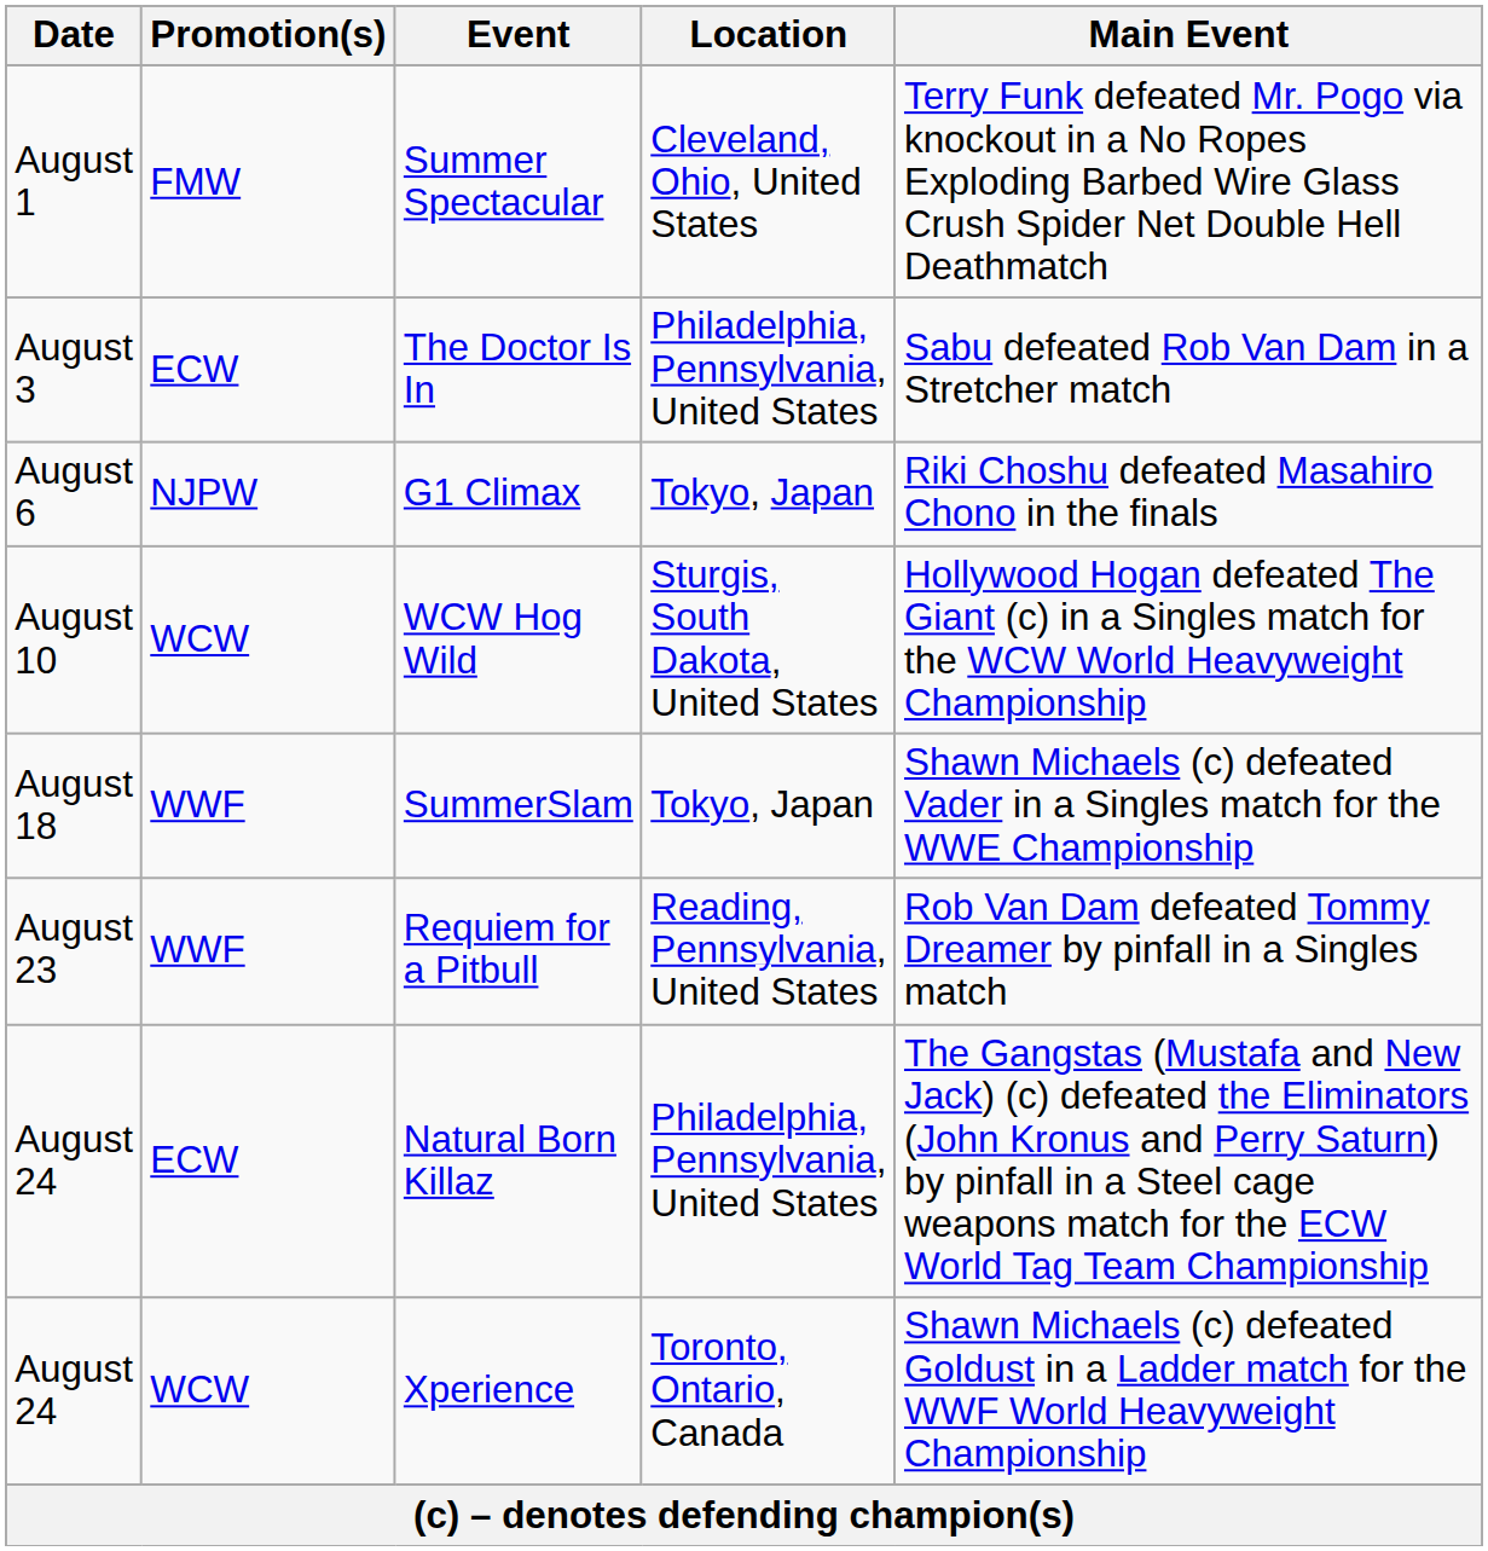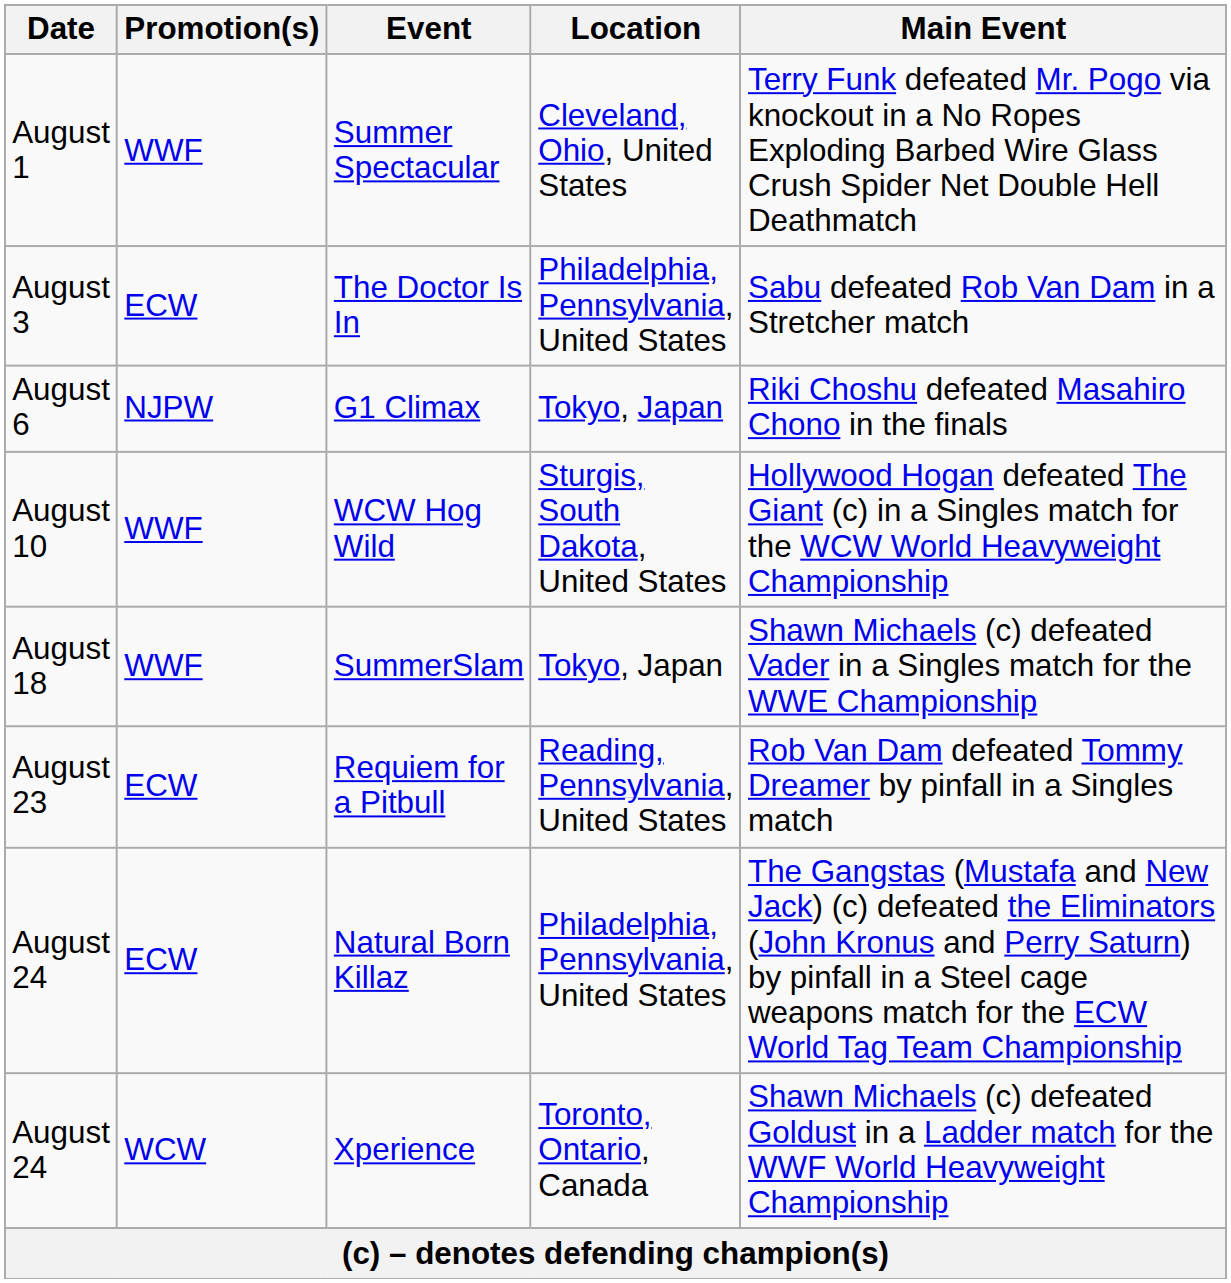Summer Spectacular | Promotion(s): FMW -> WWF
WCW Hog Wild | Promotion(s): WCW -> WWF
Requiem for a Pitbull | Promotion(s): WWF -> ECW
